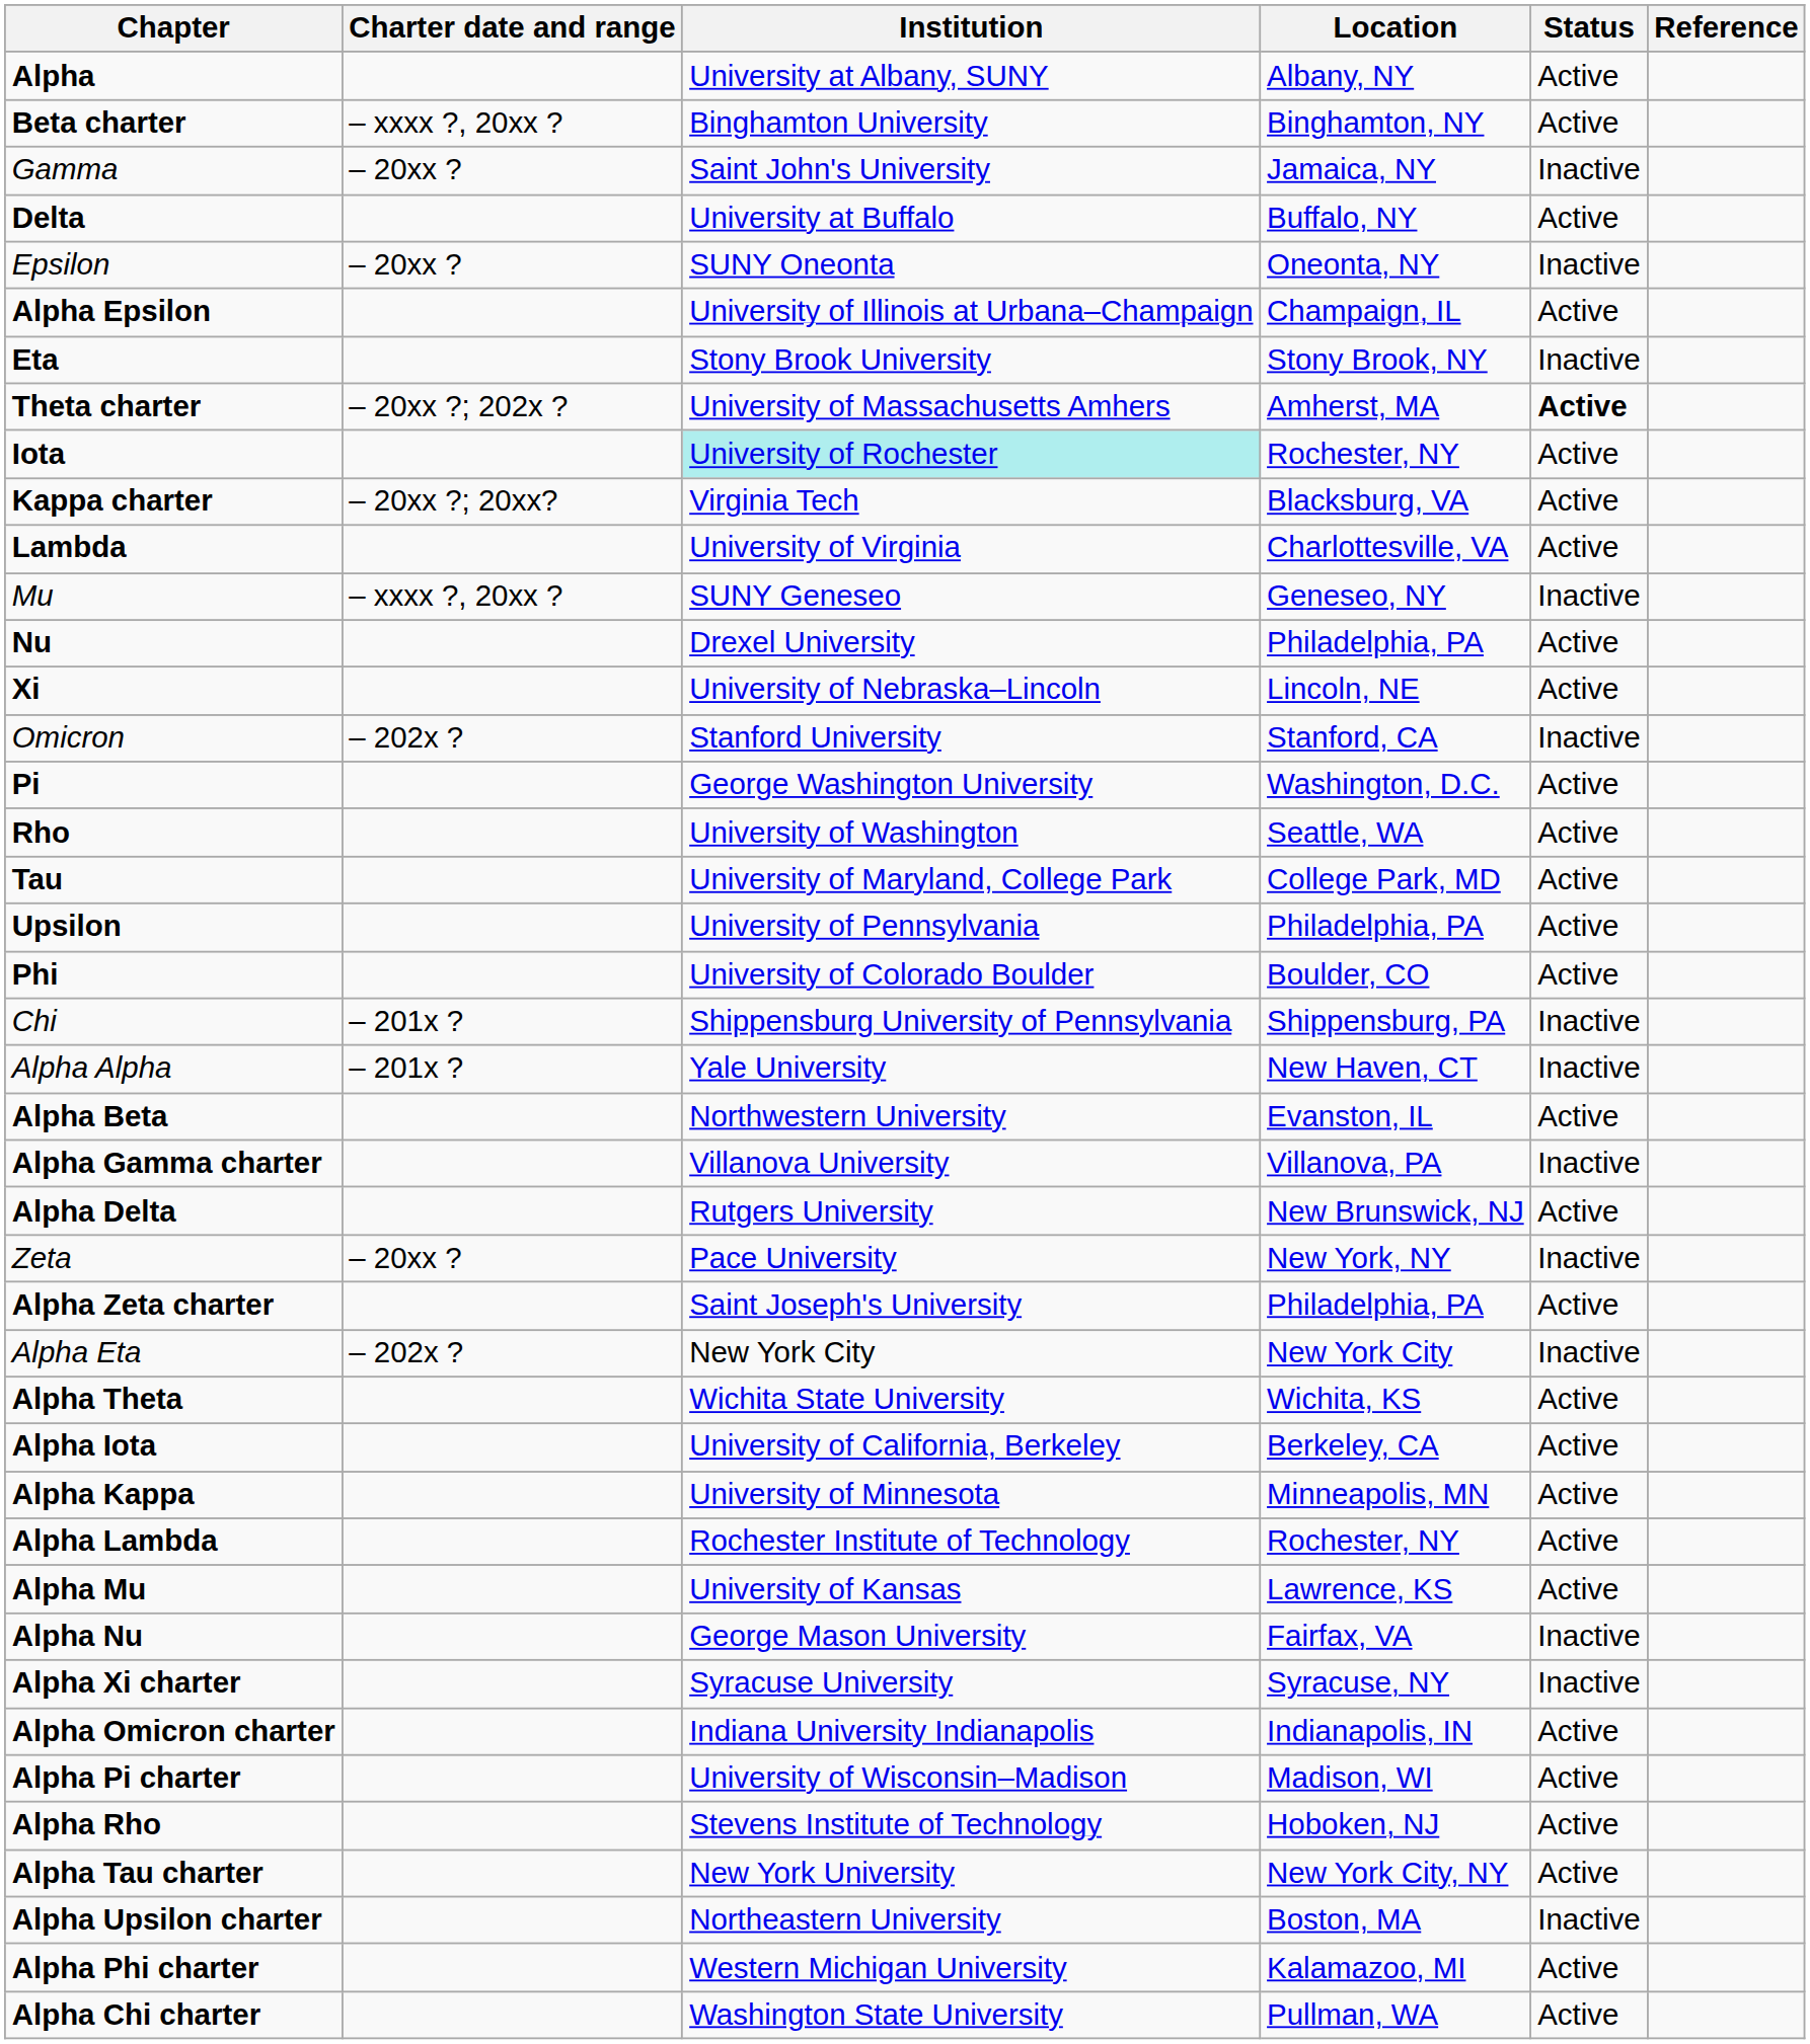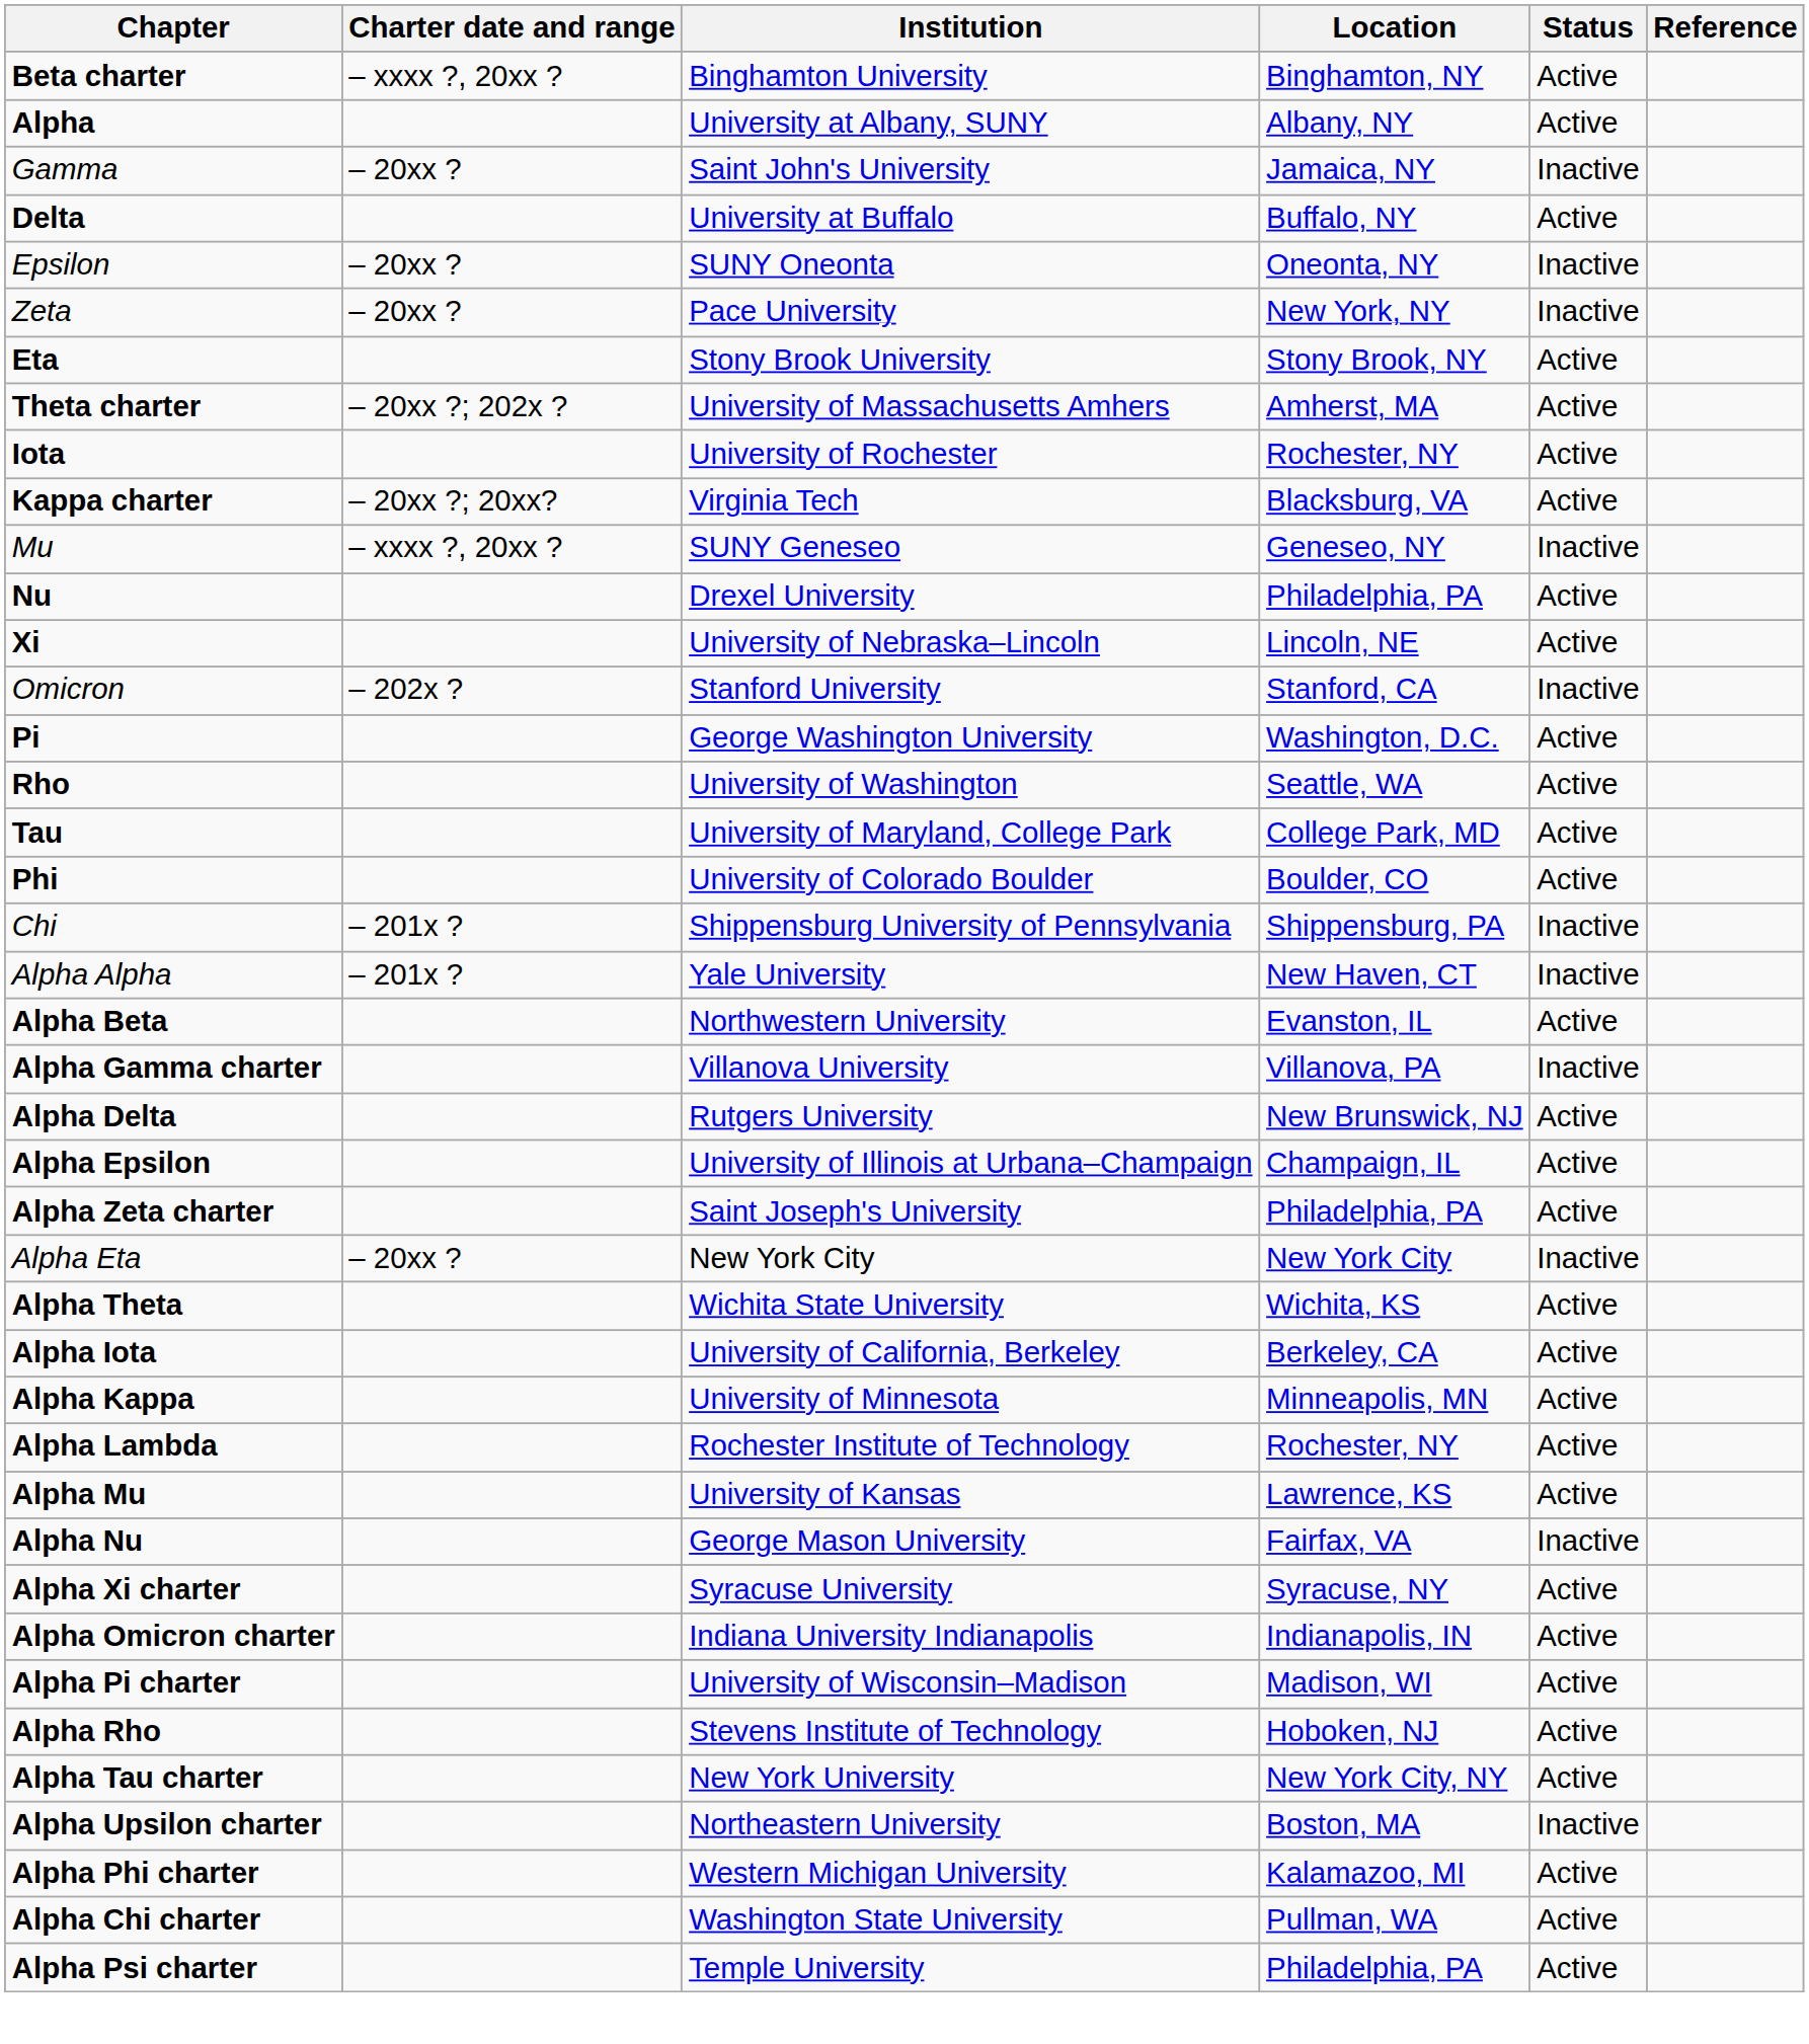rows swapped: Alpha <-> Beta charter
rows swapped: Zeta <-> Alpha Epsilon
Eta | Status: Inactive -> Active
Theta charter | Status: bold -> normal
Iota | Institution: paleturquoise background -> no background
- row: Lambda | University of Virginia | Charlottesville, VA | Active
- row: Upsilon | University of Pennsylvania | Philadelphia, PA | Active
Alpha Eta | Charter date and range: – 202x ? -> – 20xx ?
Alpha Xi charter | Status: Inactive -> Active
+ row: Alpha Psi charter | Temple University | Philadelphia, PA | Active
